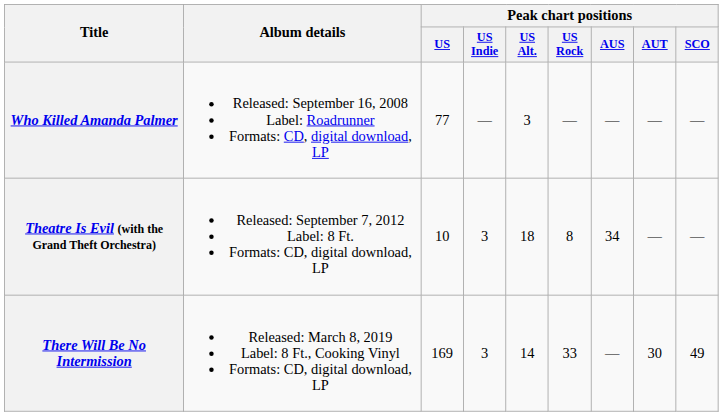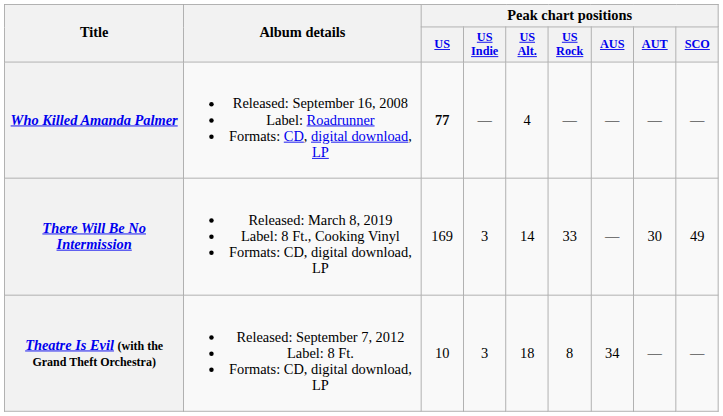Who Killed Amanda Palmer | Peak chart positions / US: normal -> bold
Who Killed Amanda Palmer | Peak chart positions / US Alt.: 3 -> 4
rows swapped: Theatre Is Evil (with the Grand Theft Orchestra) <-> There Will Be No Intermission
